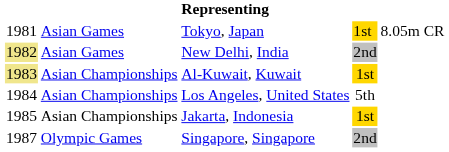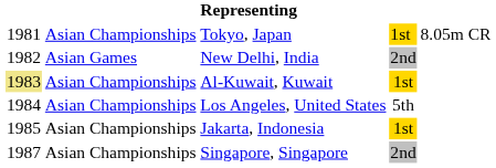Tokyo, Japan | column 2: Asian Games -> Asian Championships
New Delhi, India | column 1: khaki background -> no background
Singapore, Singapore | column 2: Olympic Games -> Asian Championships
